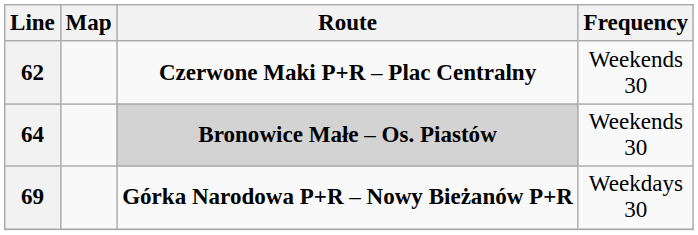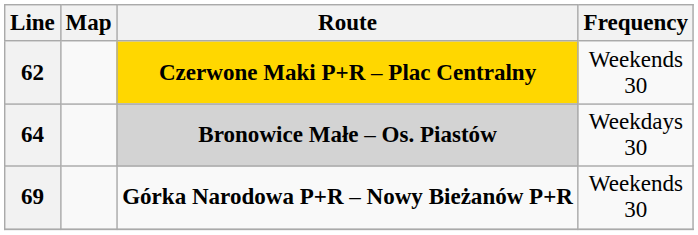62 | Route: no background -> gold background
64 | Frequency: Weekends 30 -> Weekdays 30
69 | Frequency: Weekdays 30 -> Weekends 30
